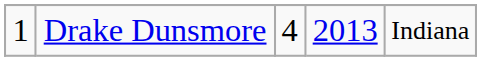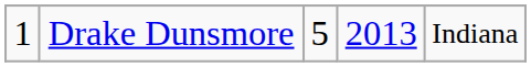Drake Dunsmore | column 3: 4 -> 5
